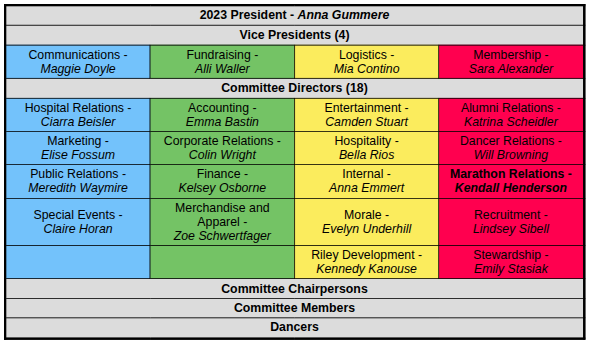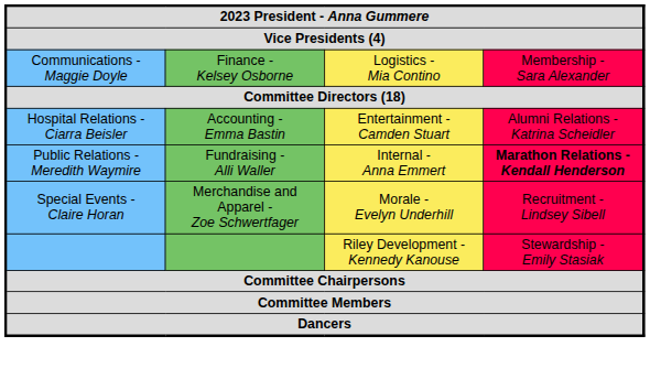Communications - Maggie Doyle | column 2: Fundraising - Alli Waller -> Finance - Kelsey Osborne
- row: Marketing - Elise Fossum | Corporate Relations - Colin Wright | Hospitality - Bella Rios | Dancer Relations - Will Browning
Public Relations - Meredith Waymire | column 2: Finance - Kelsey Osborne -> Fundraising - Alli Waller
